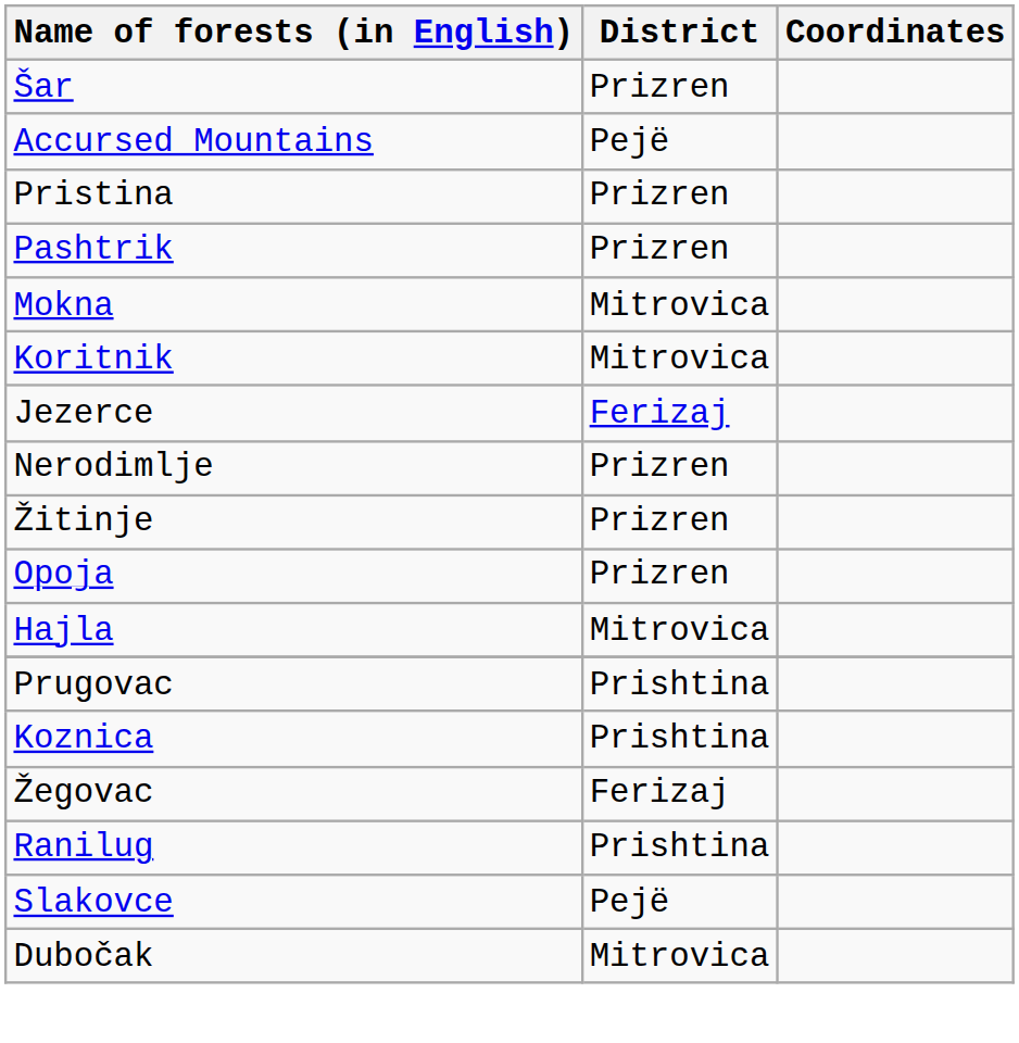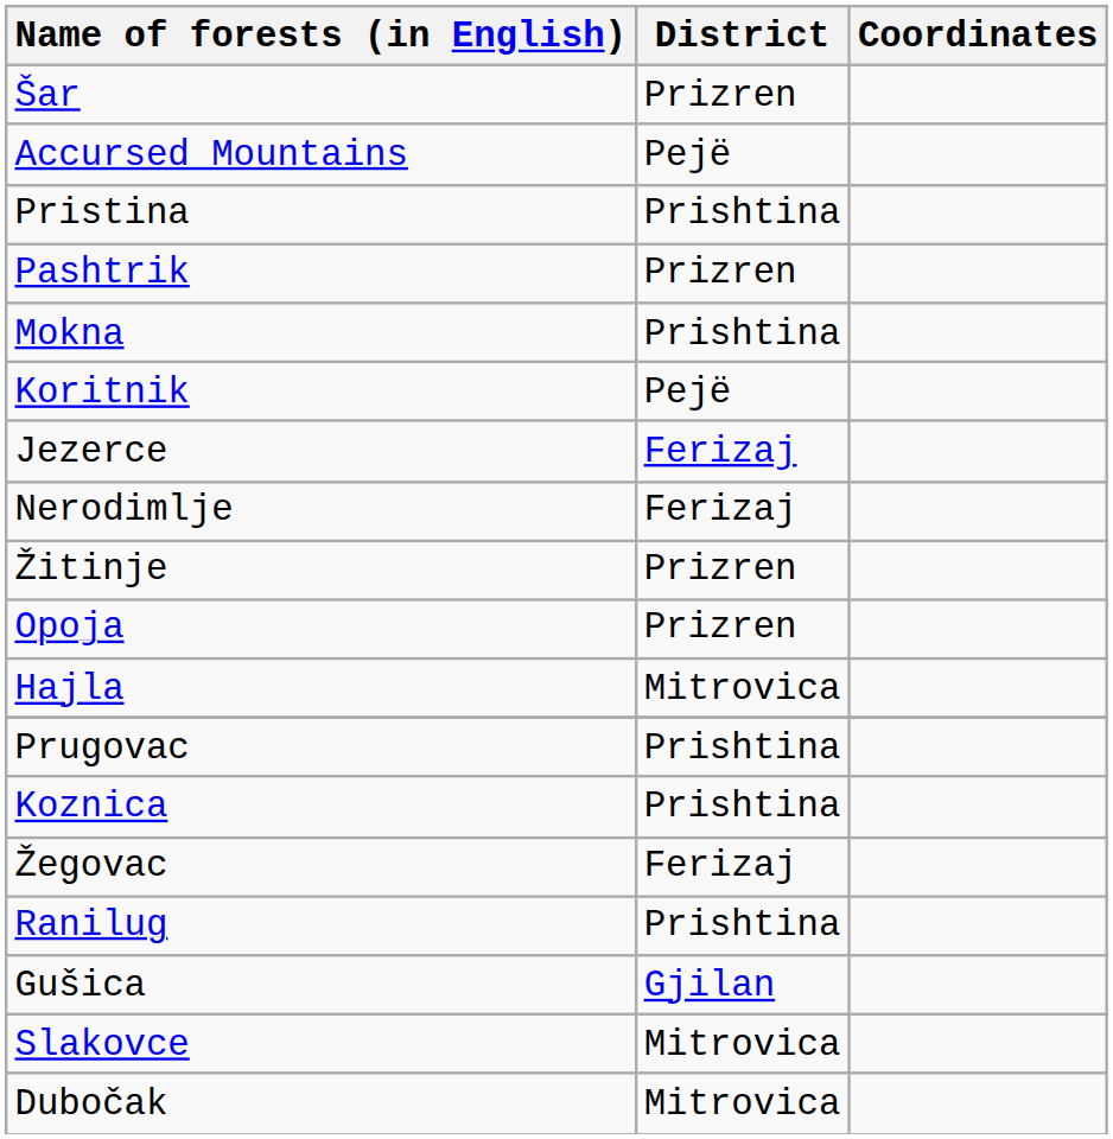Pristina | District: Prizren -> Prishtina
Mokna | District: Mitrovica -> Prishtina
Koritnik | District: Mitrovica -> Pejë
Nerodimlje | District: Prizren -> Ferizaj
+ row: Gušica | Gjilan
Slakovce | District: Pejë -> Mitrovica
